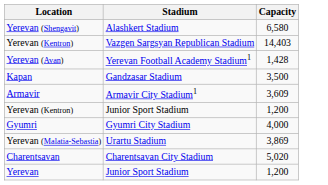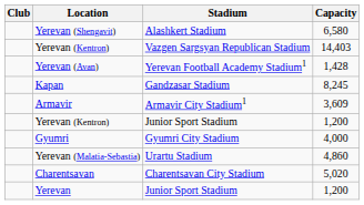+ column: Club
Kapan | Capacity: 3,500 -> 8,245
Yerevan (Malatia-Sebastia) | Capacity: 3,869 -> 4,860
